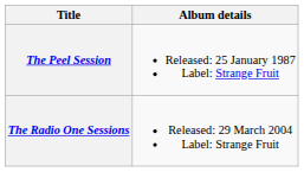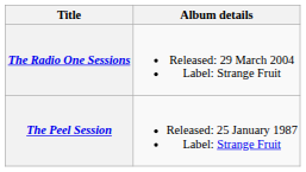rows swapped: The Peel Session <-> The Radio One Sessions
